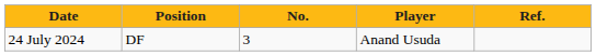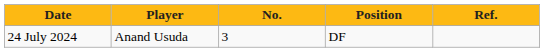columns swapped: Position <-> Player
